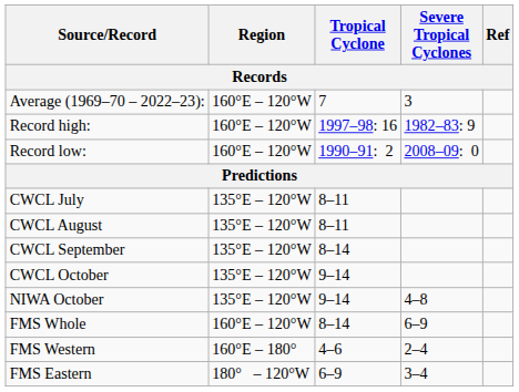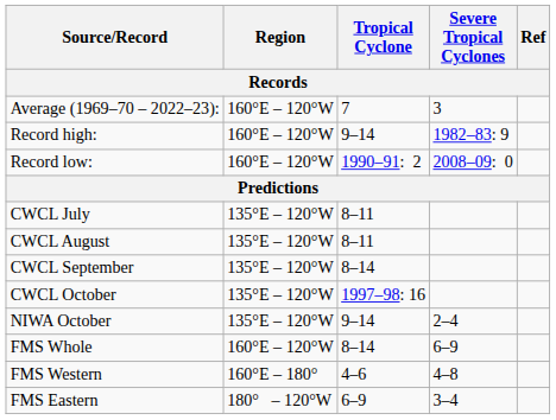Record high: | Tropical Cyclone: 1997–98: 16 -> 9–14
CWCL October | Tropical Cyclone: 9–14 -> 1997–98: 16
NIWA October | Severe Tropical Cyclones: 4–8 -> 2–4
FMS Western | Severe Tropical Cyclones: 2–4 -> 4–8
